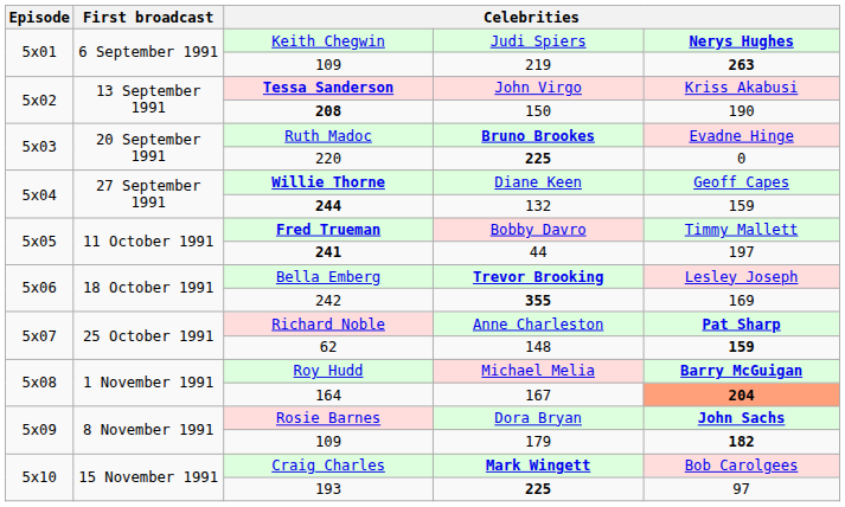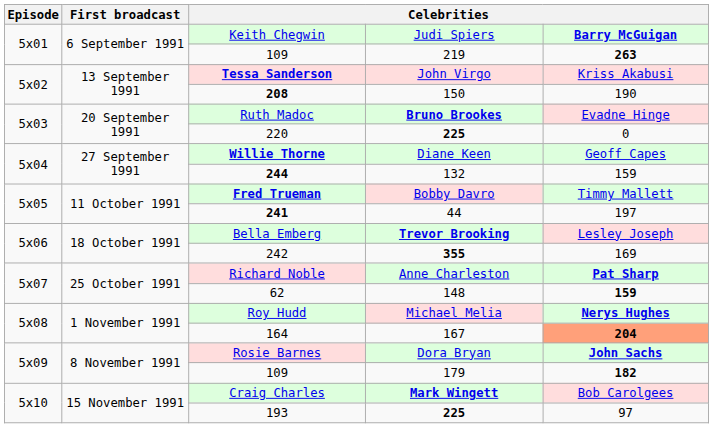Keith Chegwin | column 5: Nerys Hughes -> Barry McGuigan
Roy Hudd | column 5: Barry McGuigan -> Nerys Hughes
